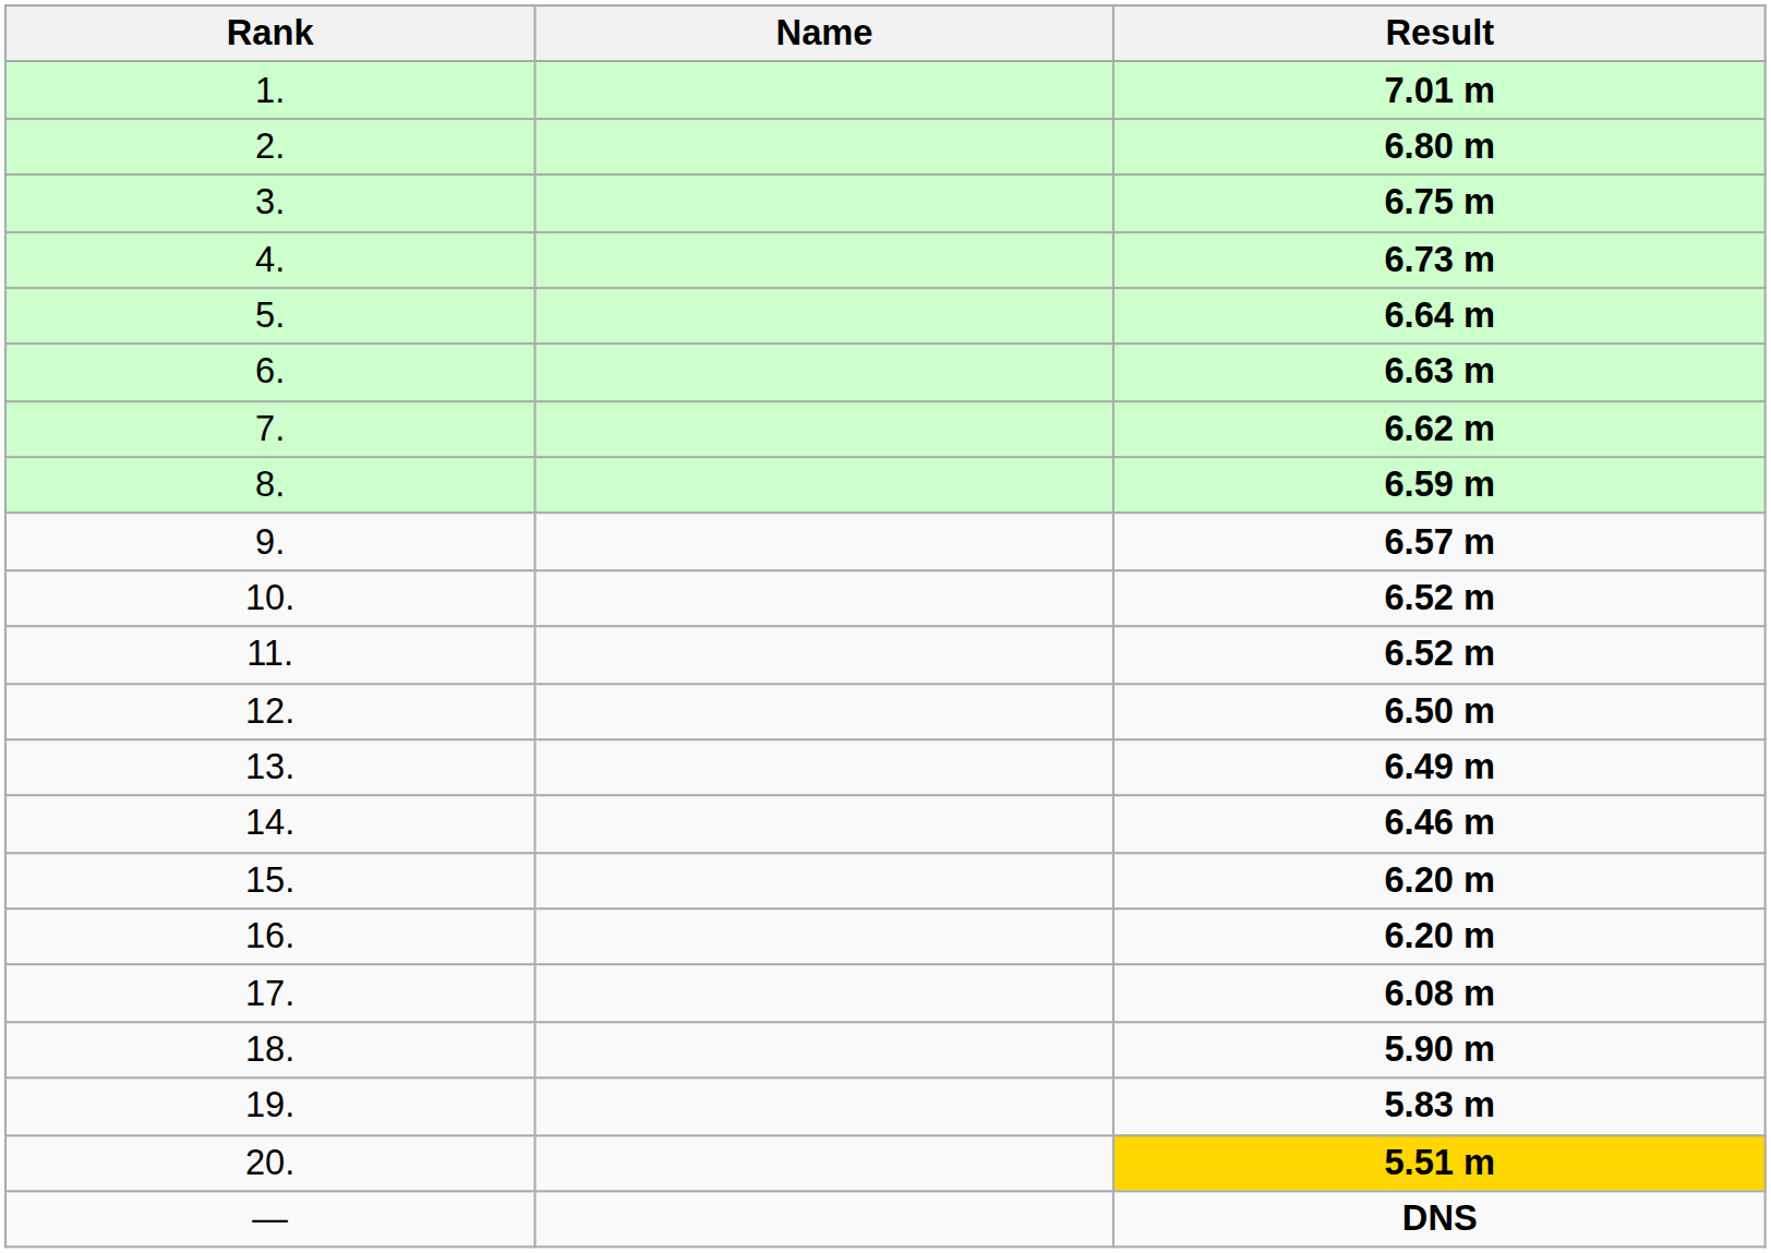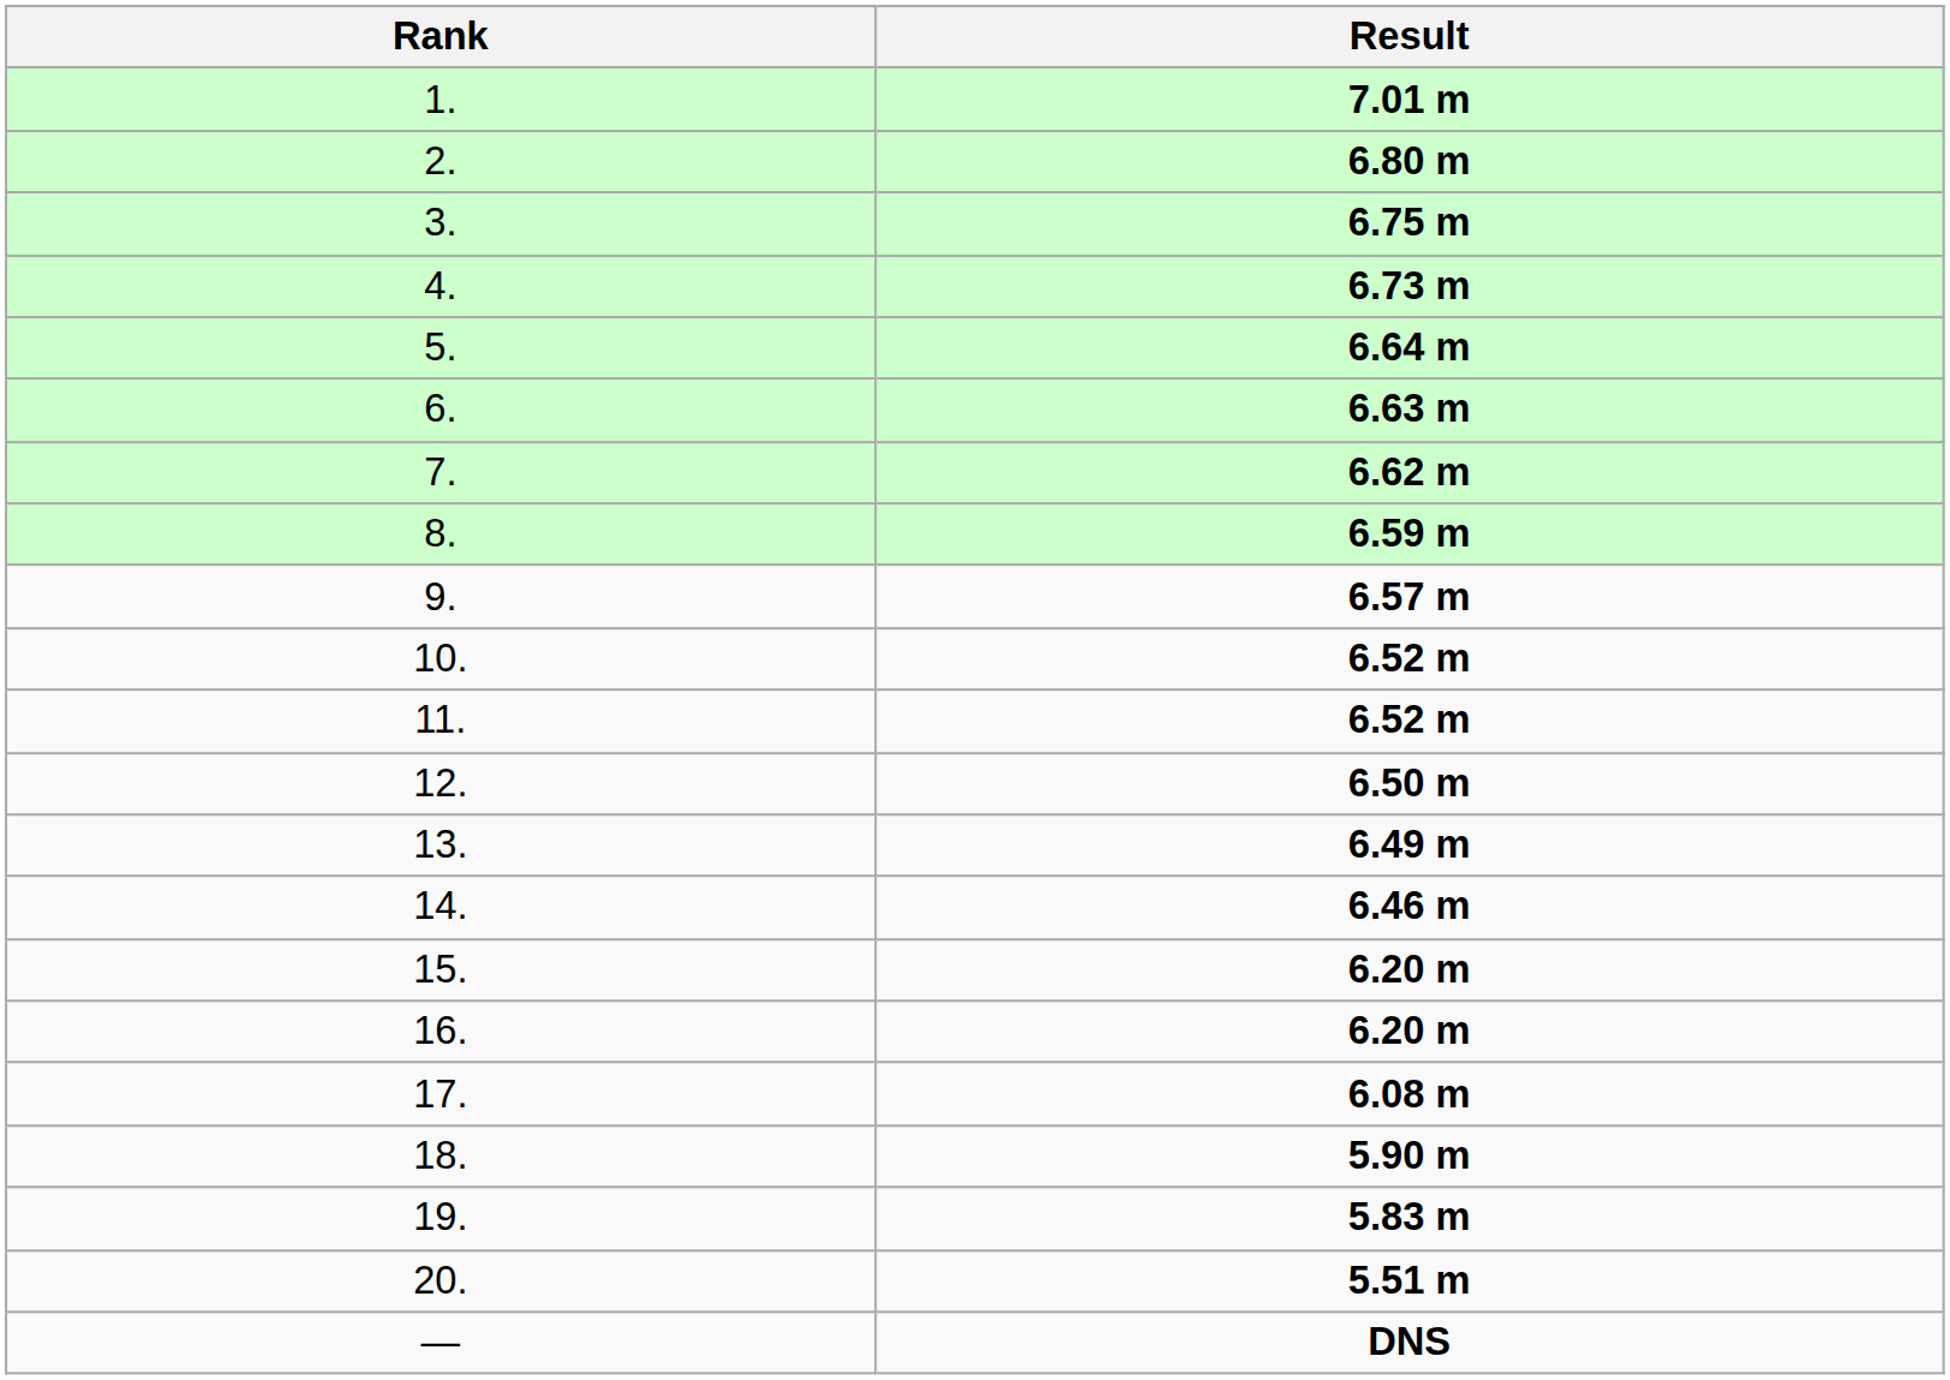- column: Name
20. | Result: gold background -> no background
